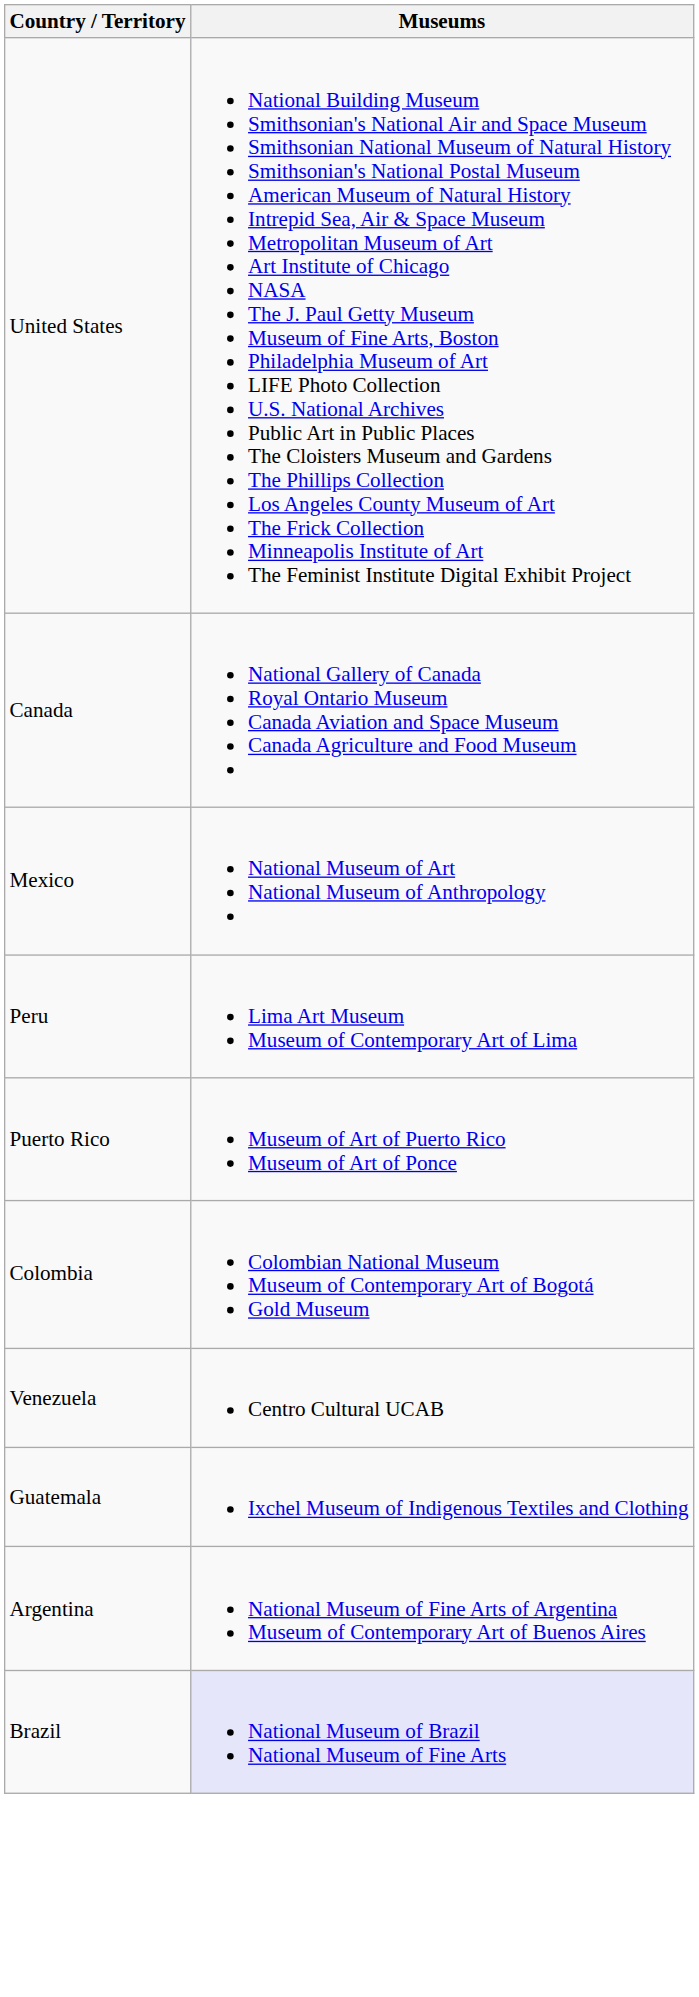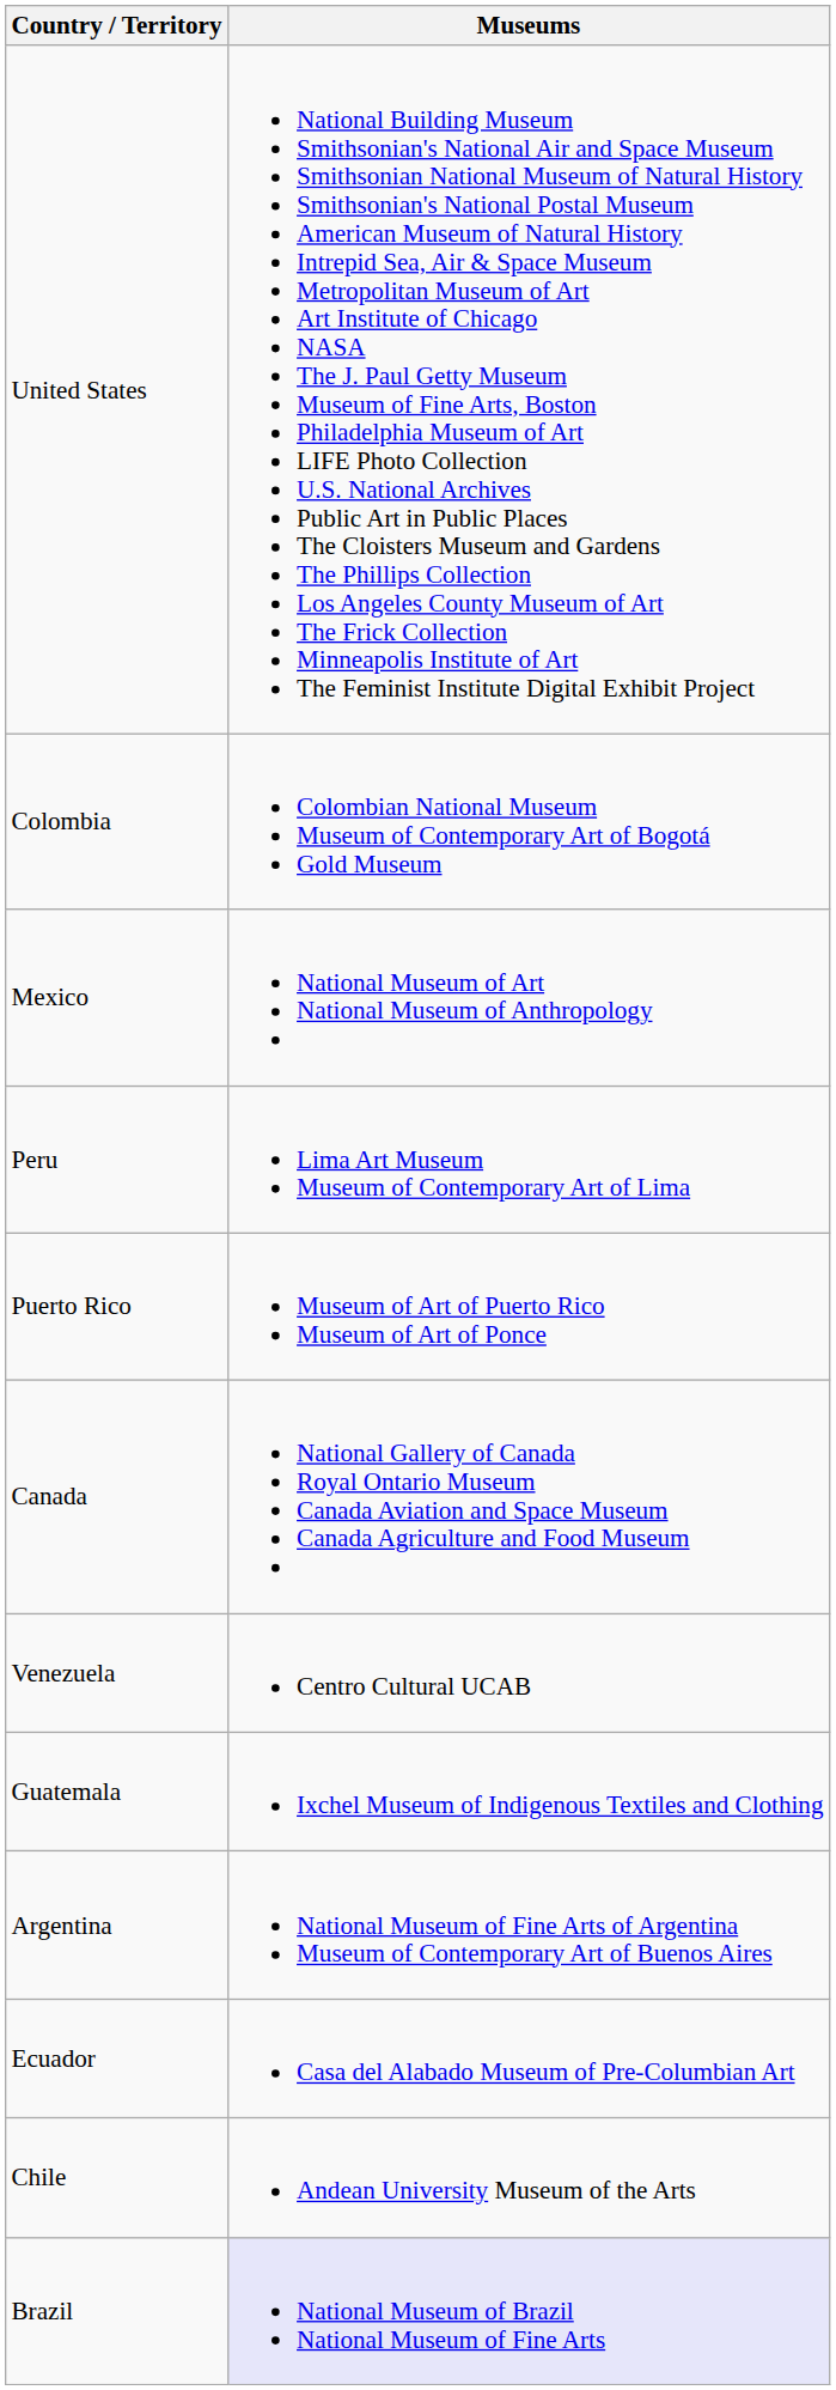rows swapped: Canada <-> Colombia
+ row: Ecuador | Casa del Alabado Museum of Pre-Columbian Art
+ row: Chile | Andean University Museum of the Arts
